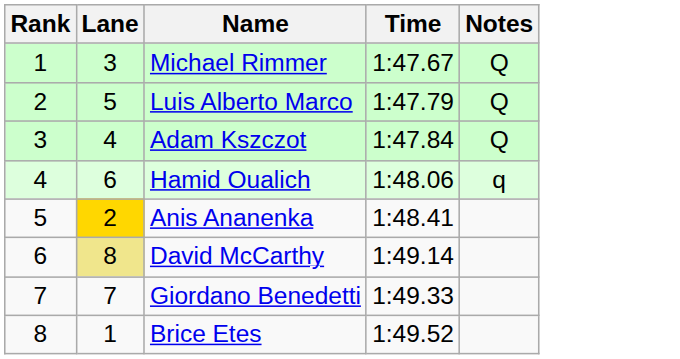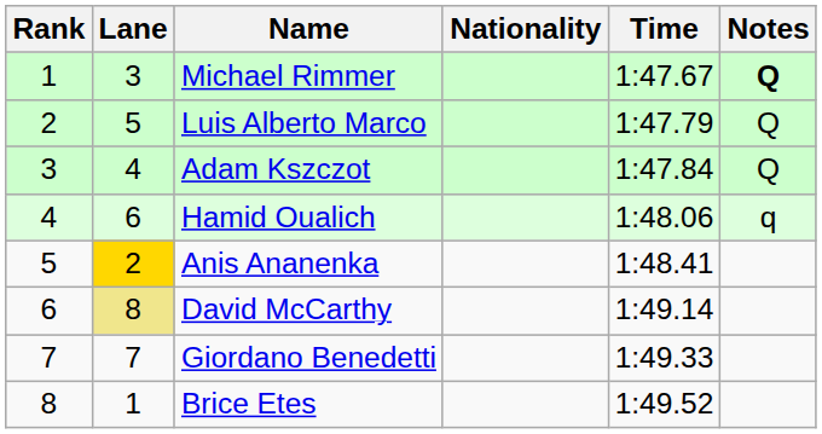+ column: Nationality
Michael Rimmer | Notes: normal -> bold
